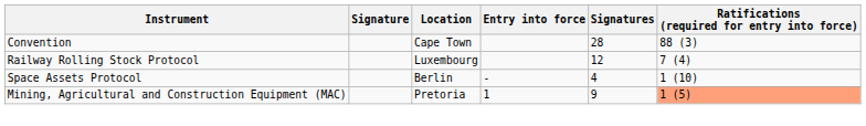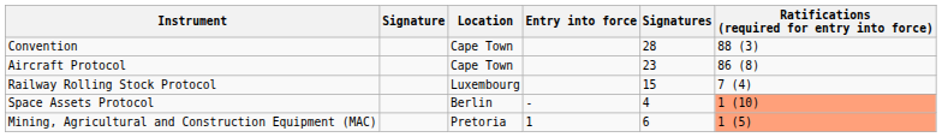+ row: Aircraft Protocol | Cape Town | 23 | 86 (8)
Railway Rolling Stock Protocol | Signatures: 12 -> 15
Space Assets Protocol | Ratifications (required for entry into force): no background -> lightsalmon background
Mining, Agricultural and Construction Equipment (MAC) | Signatures: 9 -> 6
